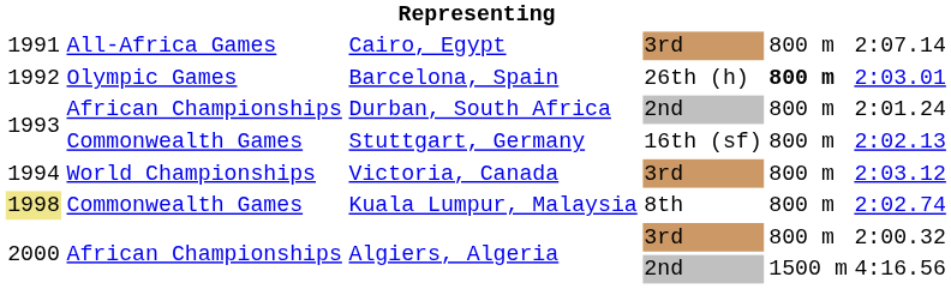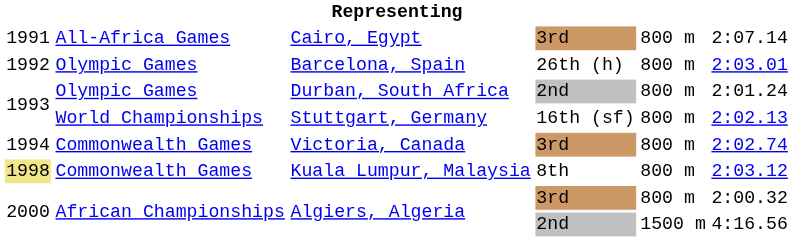Barcelona, Spain | column 5: bold -> normal
Durban, South Africa | column 2: African Championships -> Olympic Games
Stuttgart, Germany | column 2: Commonwealth Games -> World Championships
Victoria, Canada | column 2: World Championships -> Commonwealth Games
Victoria, Canada | column 6: 2:03.12 -> 2:02.74
Kuala Lumpur, Malaysia | column 6: 2:02.74 -> 2:03.12
